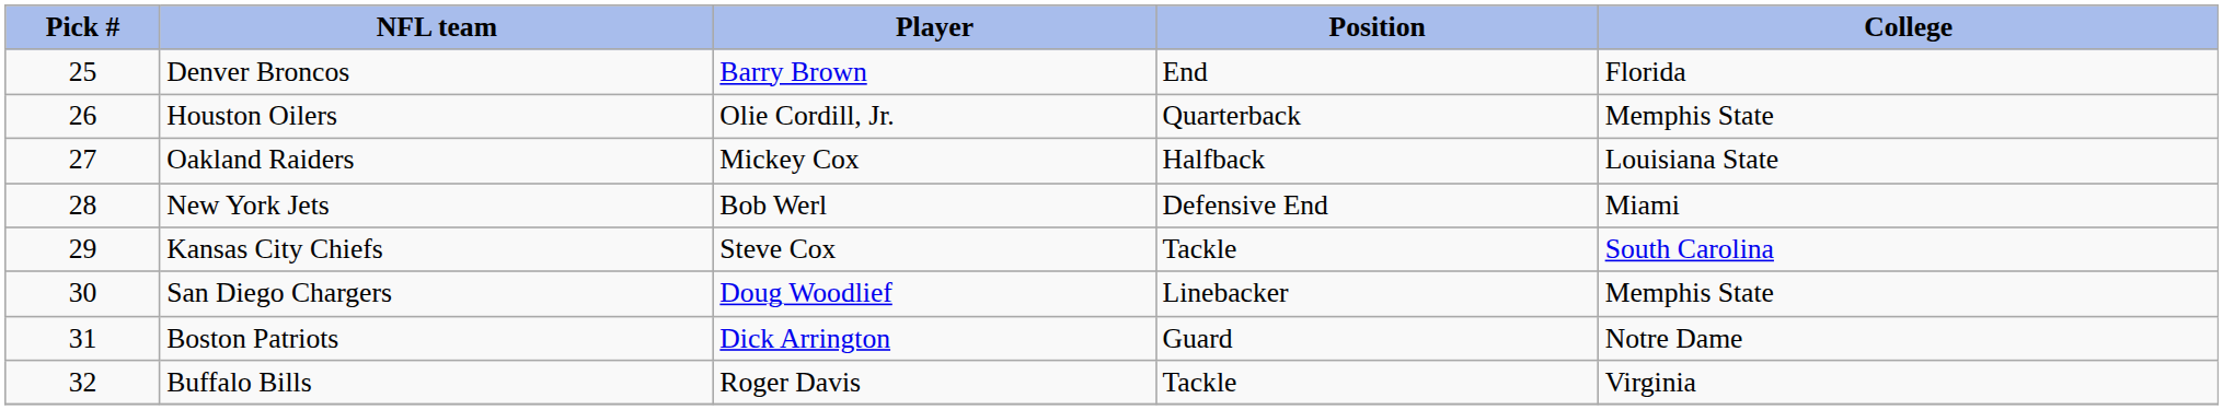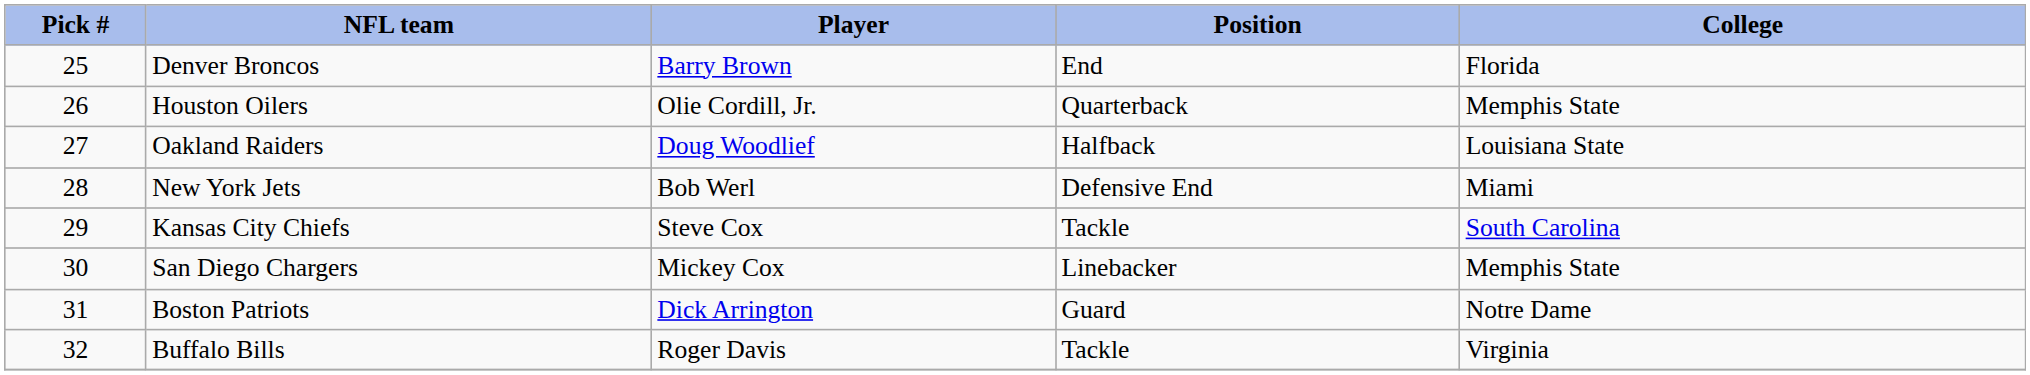Oakland Raiders | Player: Mickey Cox -> Doug Woodlief
San Diego Chargers | Player: Doug Woodlief -> Mickey Cox
